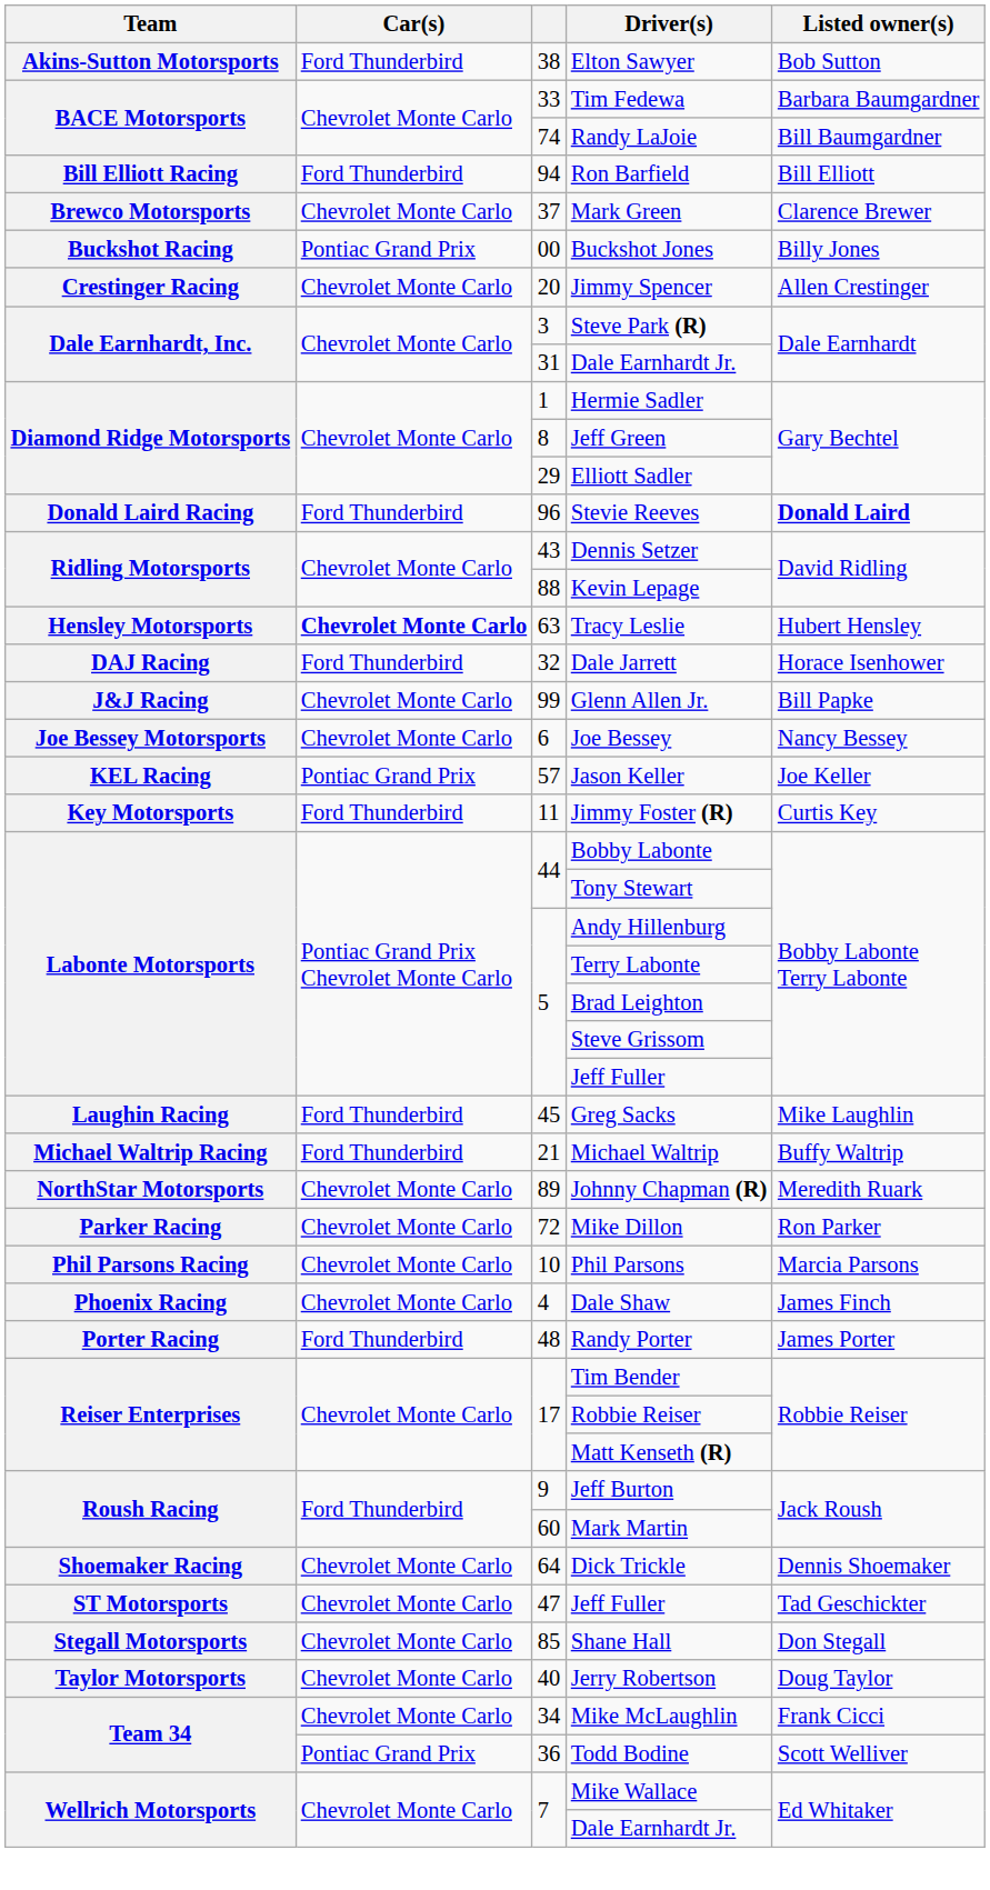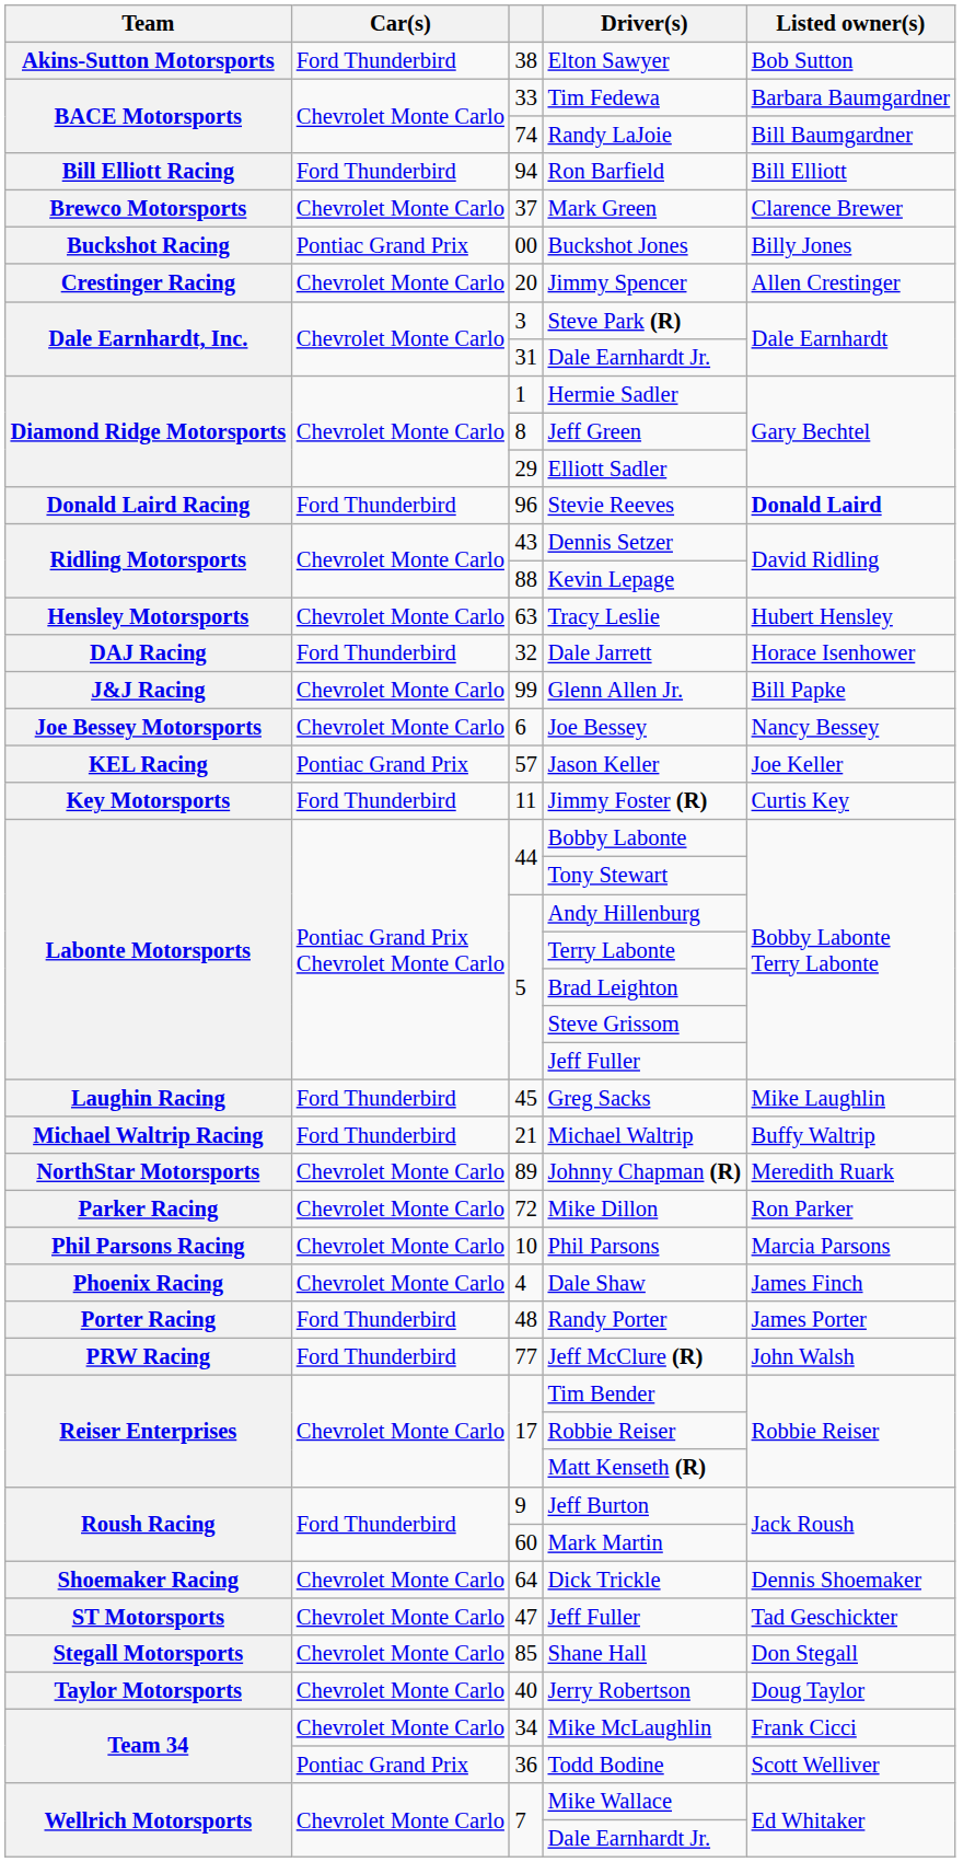Tracy Leslie | Car(s): bold -> normal
+ row: PRW Racing | Ford Thunderbird | 77 | Jeff McClure (R) | John Walsh
